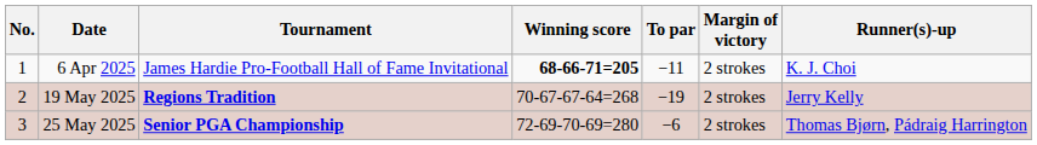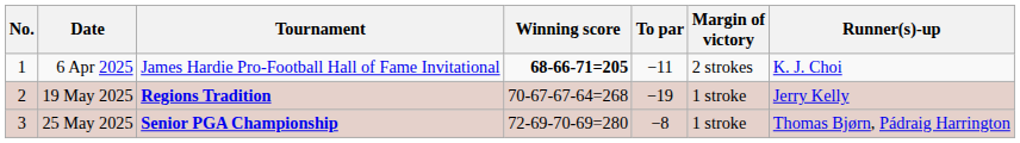19 May 2025 | Margin of victory: 2 strokes -> 1 stroke
25 May 2025 | To par: −6 -> −8
25 May 2025 | Margin of victory: 2 strokes -> 1 stroke
